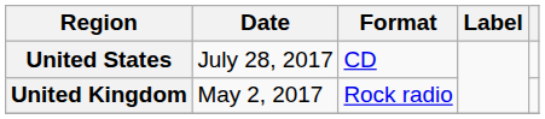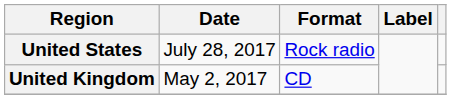United States | Format: CD -> Rock radio
United Kingdom | Format: Rock radio -> CD
